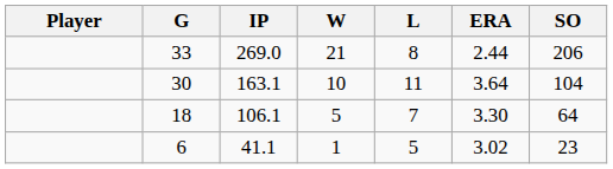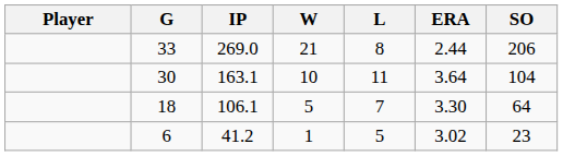6 | IP: 41.1 -> 41.2
